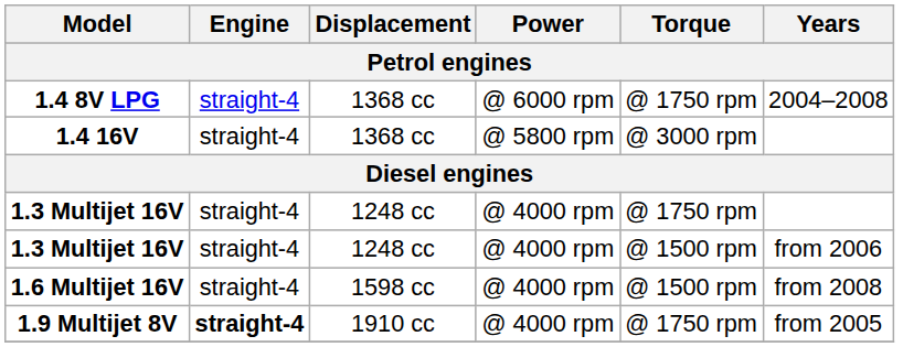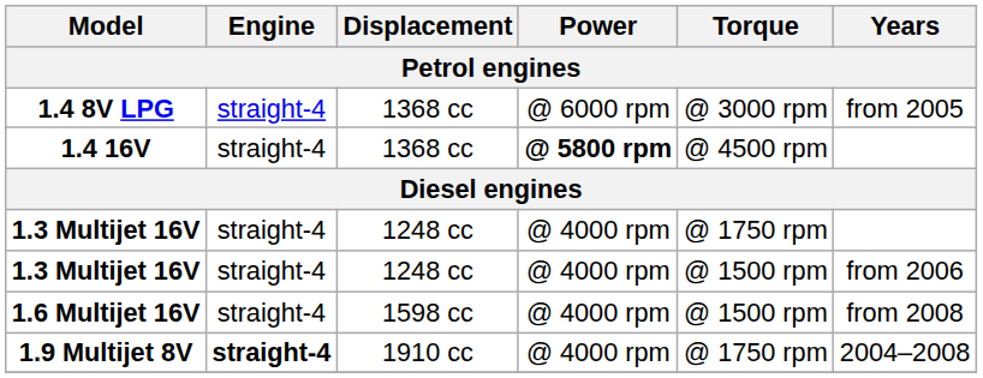1.4 8V LPG | Torque: @ 1750 rpm -> @ 3000 rpm
1.4 8V LPG | Years: 2004–2008 -> from 2005
1.4 16V | Power: normal -> bold
1.4 16V | Torque: @ 3000 rpm -> @ 4500 rpm
1.9 Multijet 8V | Years: from 2005 -> 2004–2008
